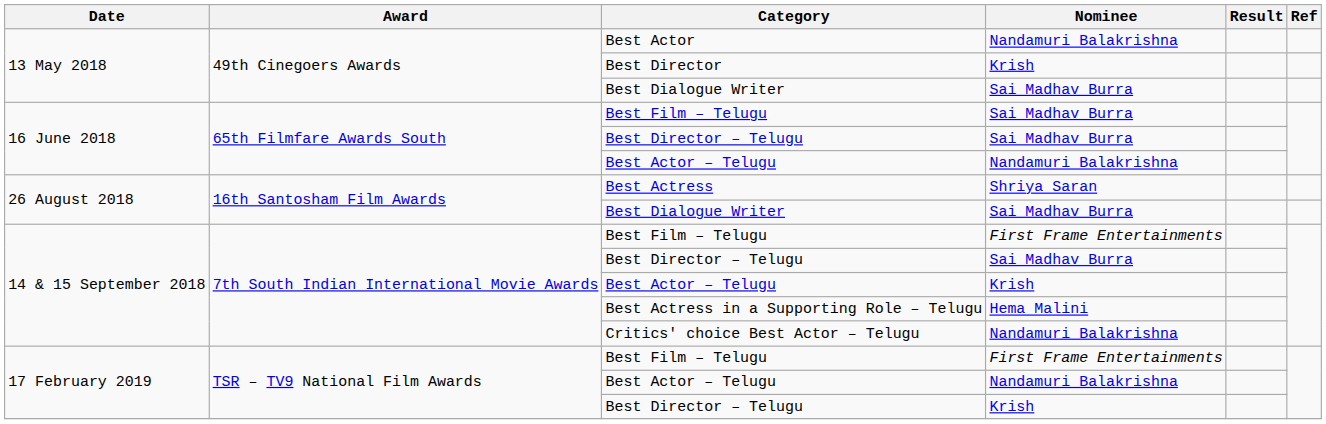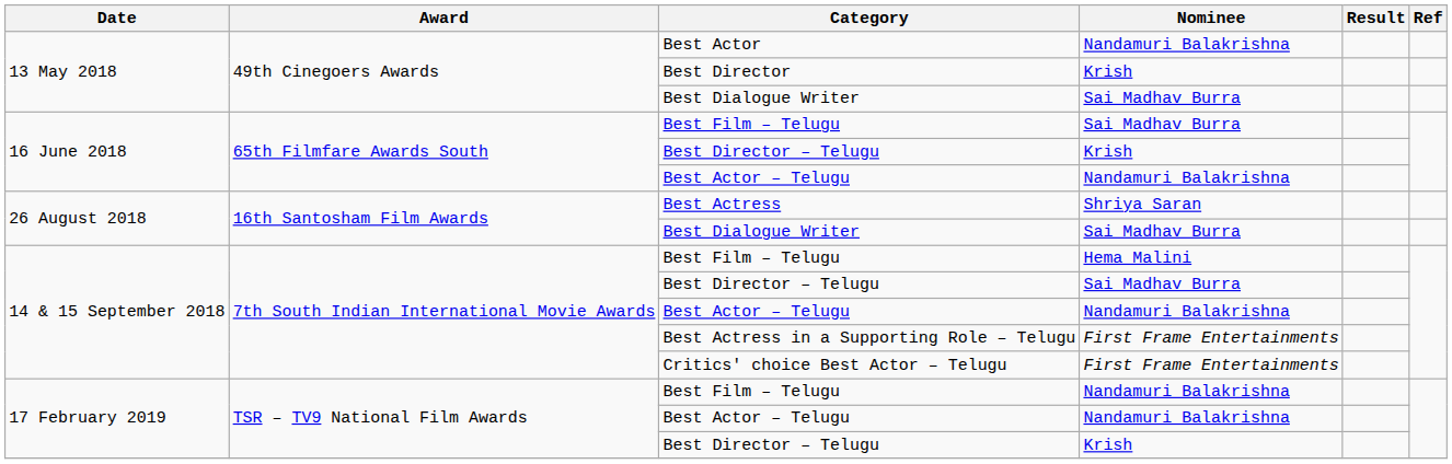16 June 2018 / Best Director – Telugu | Nominee: Sai Madhav Burra -> Krish
14 & 15 September 2018 / Best Film – Telugu | Nominee: First Frame Entertainments -> Hema Malini
14 & 15 September 2018 / Best Actor – Telugu | Nominee: Krish -> Nandamuri Balakrishna
Best Actress in a Supporting Role – Telugu | Nominee: Hema Malini -> First Frame Entertainments
Critics' choice Best Actor – Telugu | Nominee: Nandamuri Balakrishna -> First Frame Entertainments
17 February 2019 / Best Film – Telugu | Nominee: First Frame Entertainments -> Nandamuri Balakrishna
